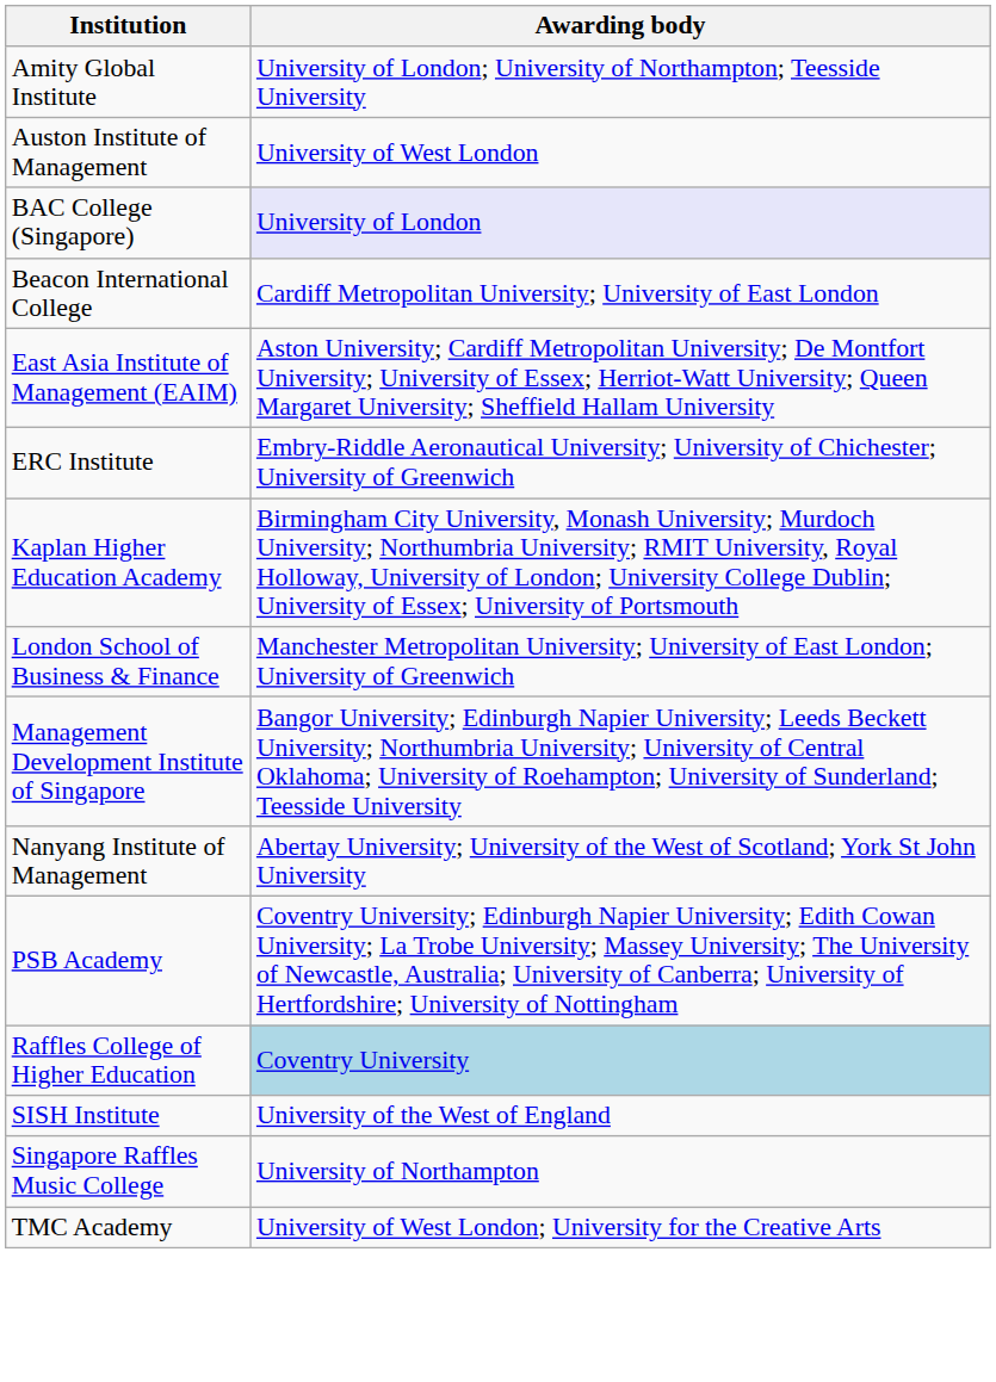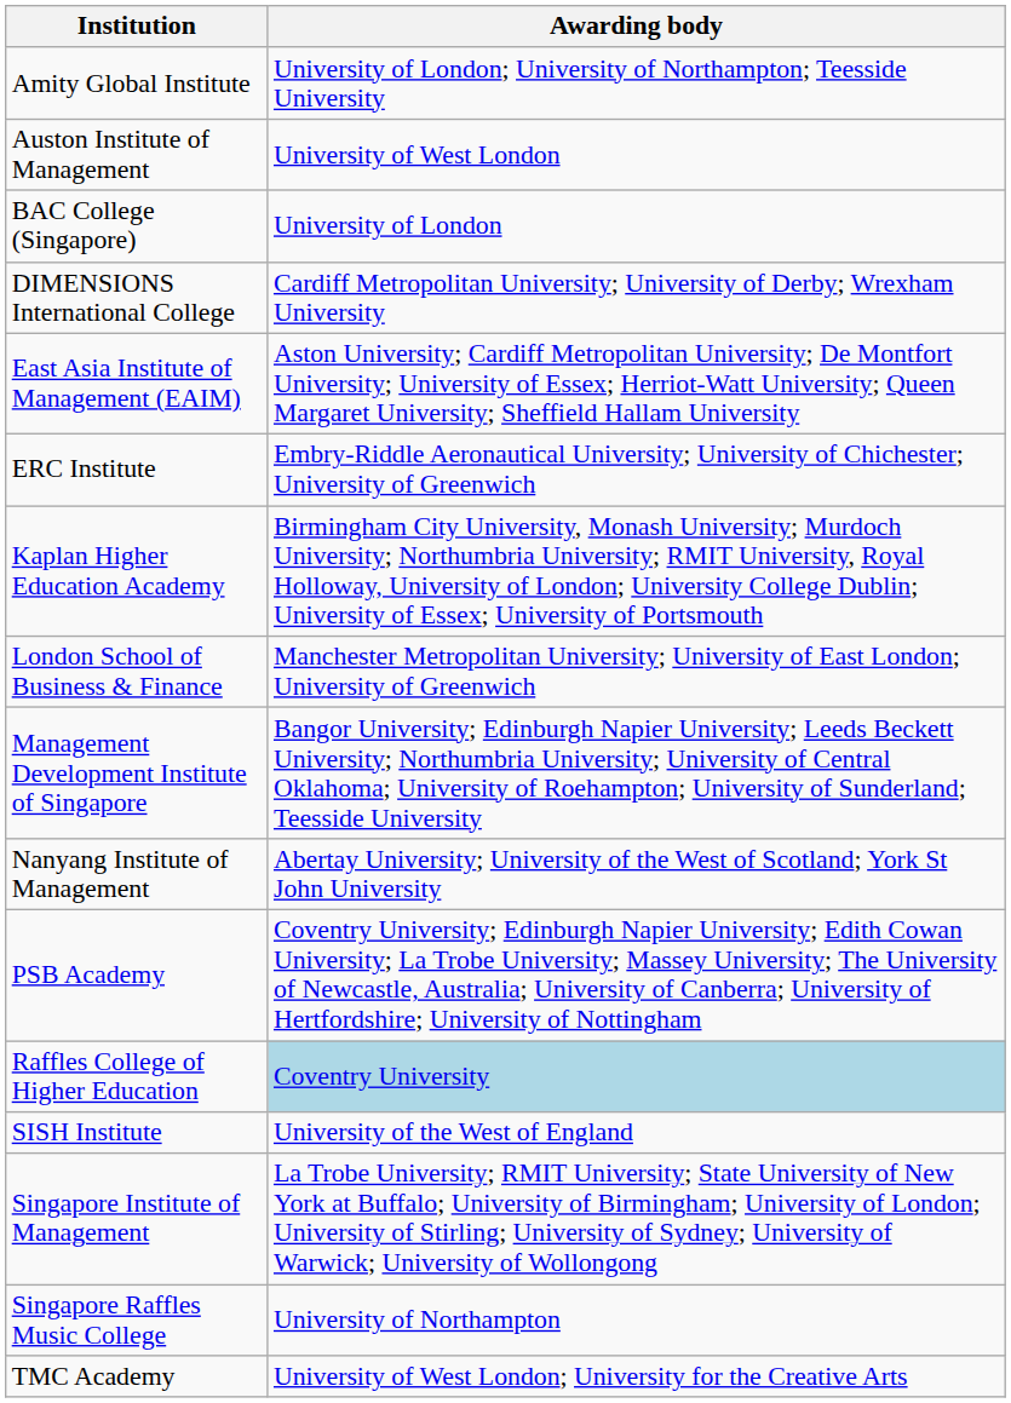BAC College (Singapore) | Awarding body: lavender background -> no background
- row: Beacon International College | Cardiff Metropolitan University; University of East London
+ row: DIMENSIONS International College | Cardiff Metropolitan University; University of Derby; Wrexham University
+ row: Singapore Institute of Management | La Trobe University; RMIT University; State University of New York at Buffalo; University of Birmingham; University of London; University of Stirling; University of Sydney; University of Warwick; University of Wollongong
